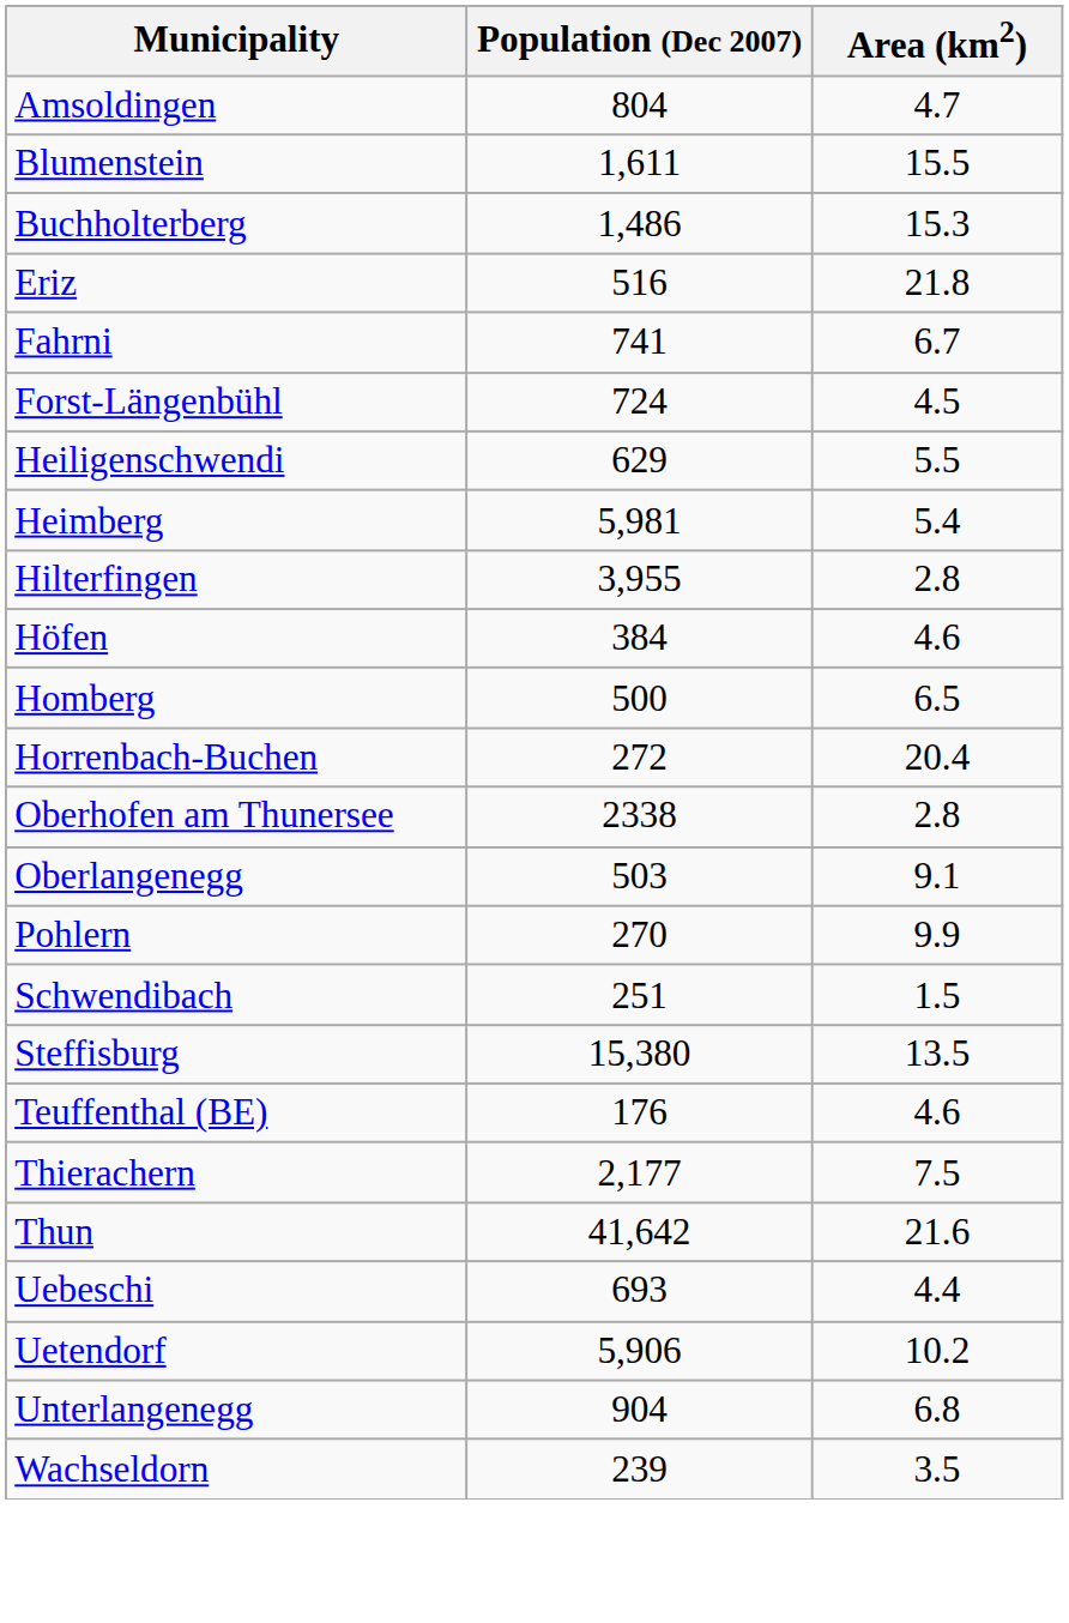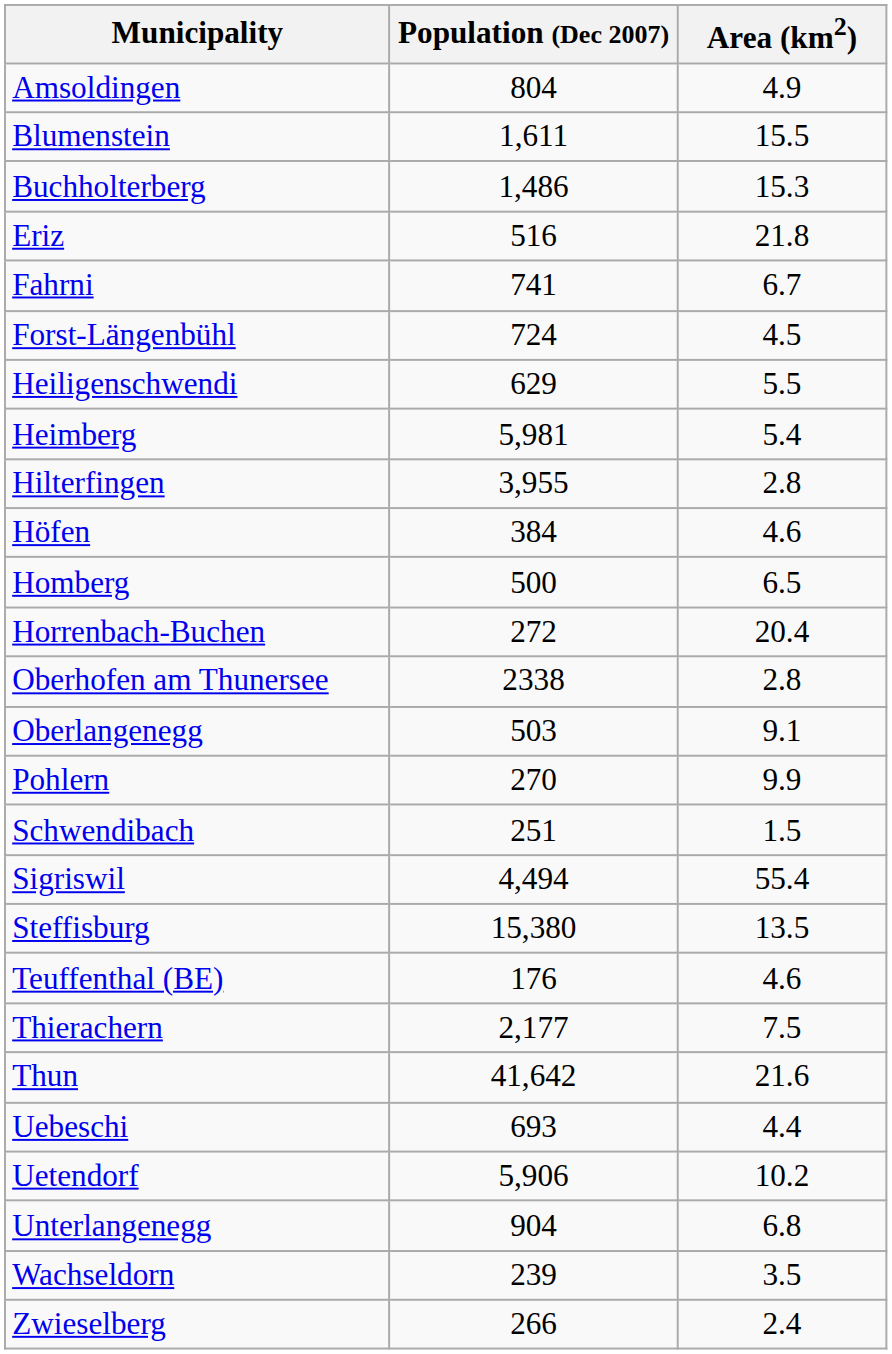Amsoldingen | Area (km2): 4.7 -> 4.9
+ row: Sigriswil | 4,494 | 55.4
+ row: Zwieselberg | 266 | 2.4
